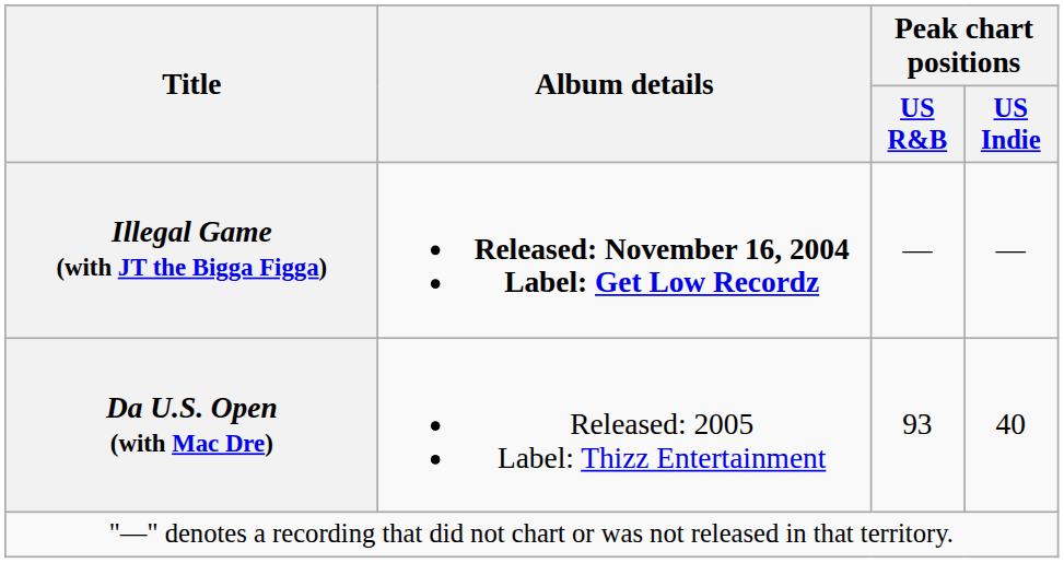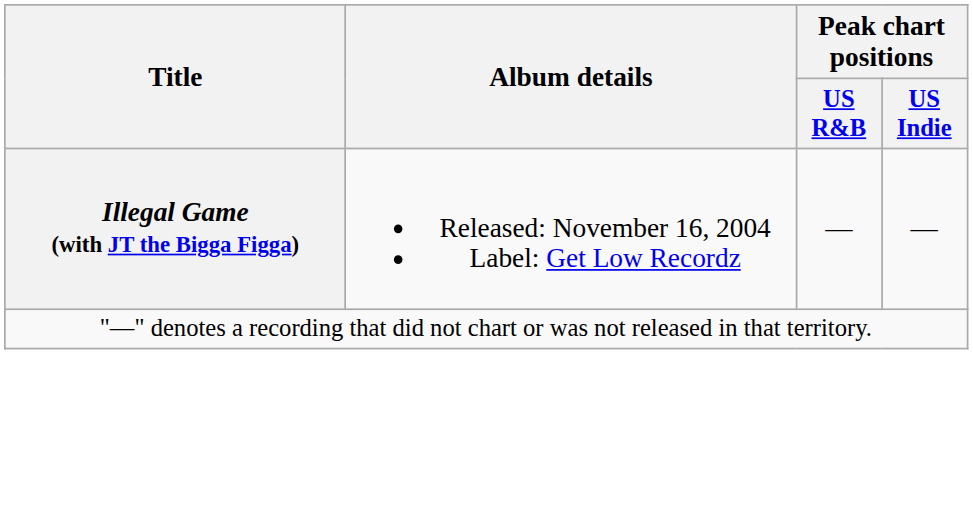Illegal Game (with JT the Bigga Figga) | Album details: bold -> normal
- row: Da U.S. Open (with Mac Dre) | Released: 2005 Label: Thizz Entertainment | 93 | 40
